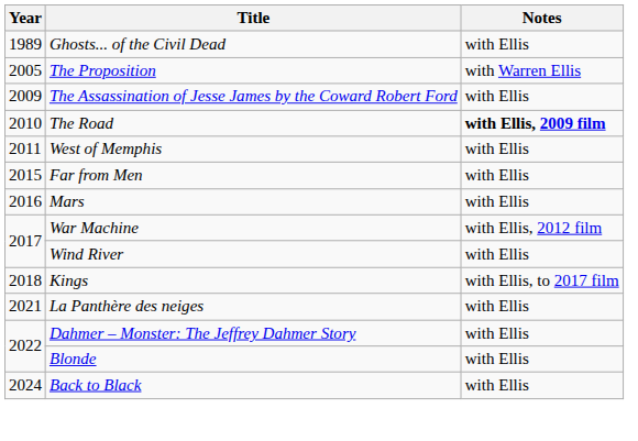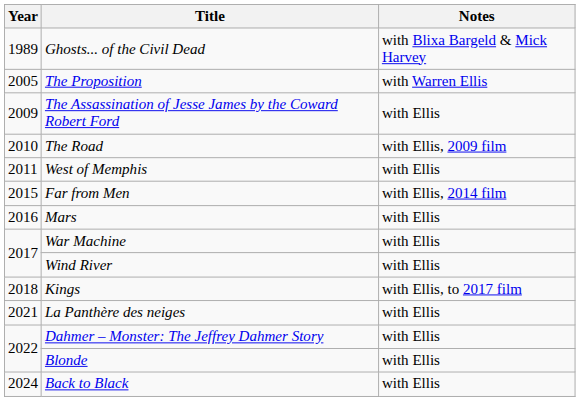Ghosts... of the Civil Dead | Notes: with Ellis -> with Blixa Bargeld & Mick Harvey
The Road | Notes: bold -> normal
Far from Men | Notes: with Ellis -> with Ellis, 2014 film
War Machine | Notes: with Ellis, 2012 film -> with Ellis
